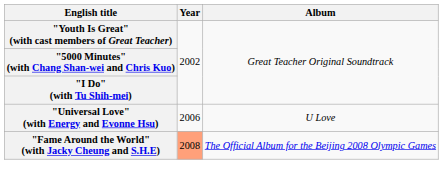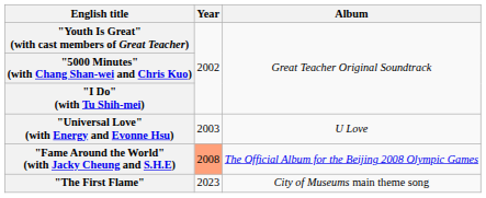"Universal Love" (with Energy and Evonne Hsu) | Year: 2006 -> 2003
+ row: "The First Flame" | 2023 | City of Museums main theme song
